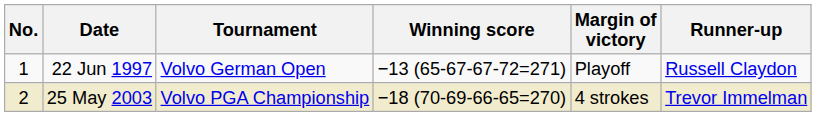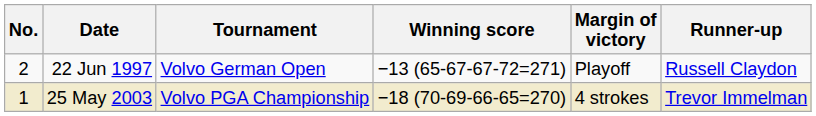22 Jun 1997 | No.: 1 -> 2
25 May 2003 | No.: 2 -> 1
